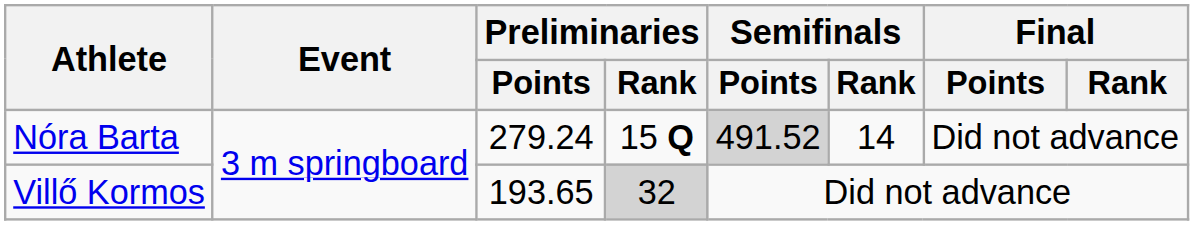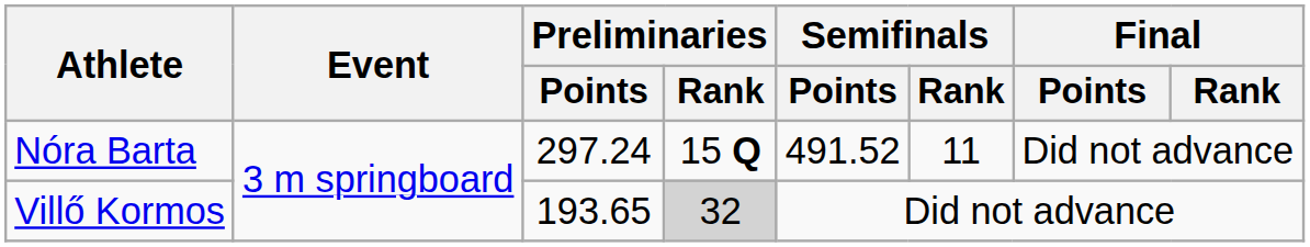Nóra Barta | Preliminaries / Points: 279.24 -> 297.24
Nóra Barta | Semifinals / Points: lightgrey background -> no background
Nóra Barta | Semifinals / Rank: 14 -> 11
